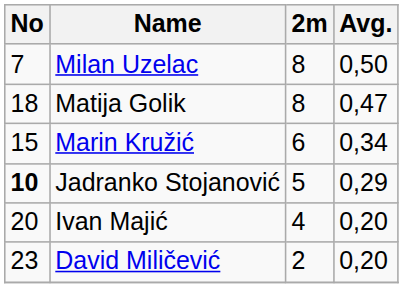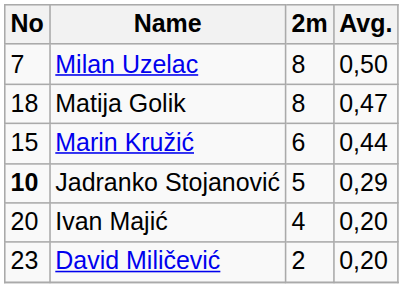Marin Kružić | Avg.: 0,34 -> 0,44
